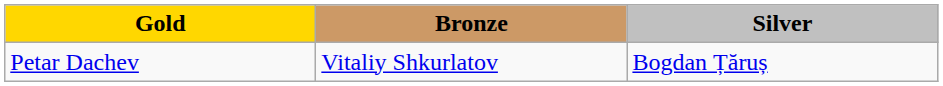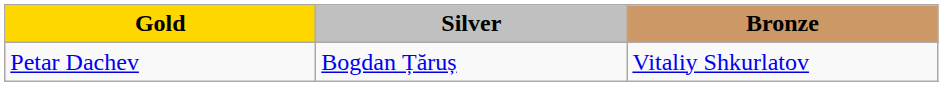columns swapped: Silver <-> Bronze
